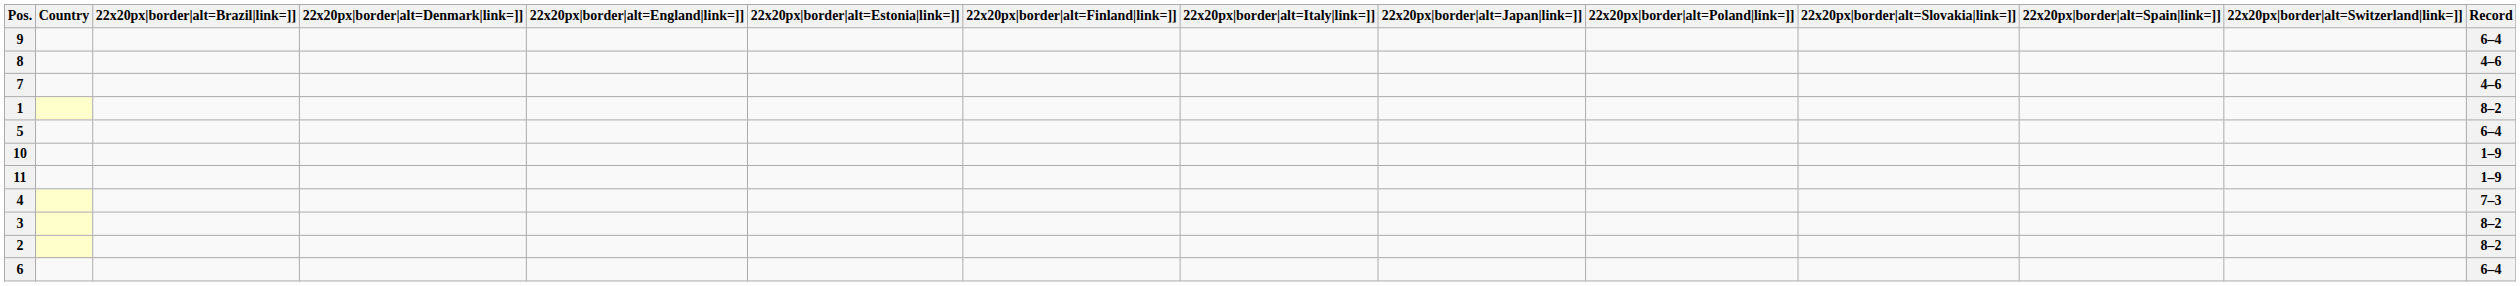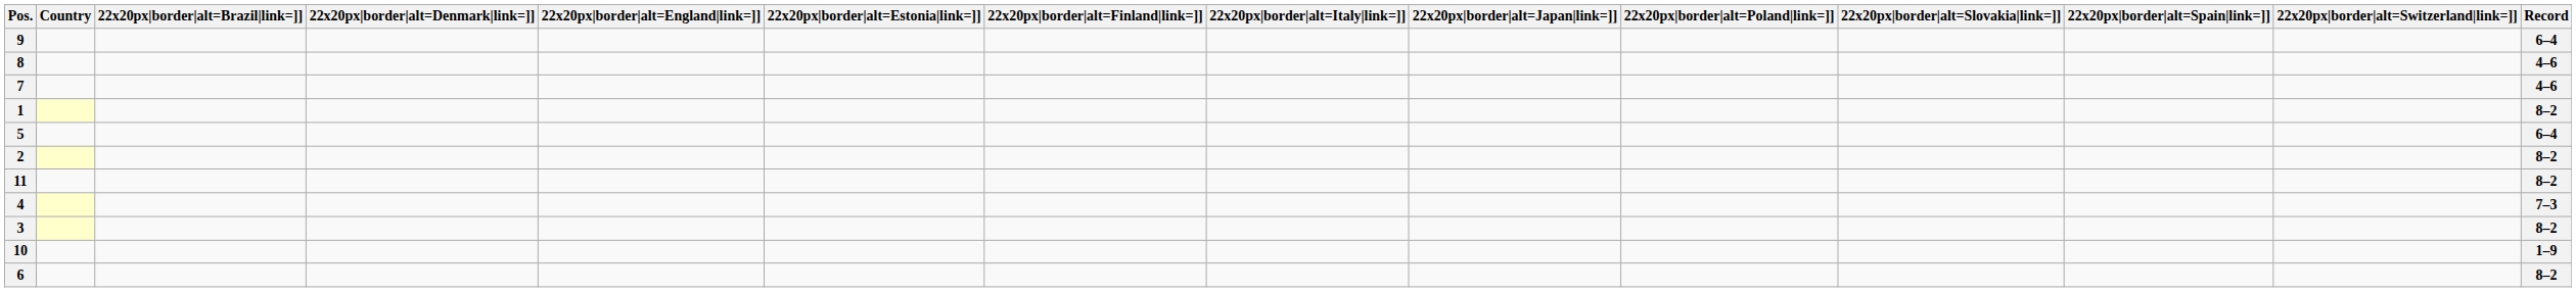rows swapped: 2 <-> 10
11 | Record: 1–9 -> 8–2
6 | Record: 6–4 -> 8–2
